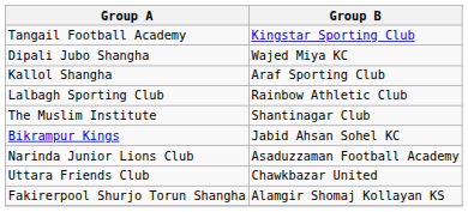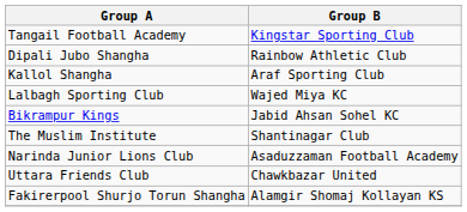Dipali Jubo Shangha | Group B: Wajed Miya KC -> Rainbow Athletic Club
Lalbagh Sporting Club | Group B: Rainbow Athletic Club -> Wajed Miya KC
rows swapped: Bikrampur Kings <-> The Muslim Institute
